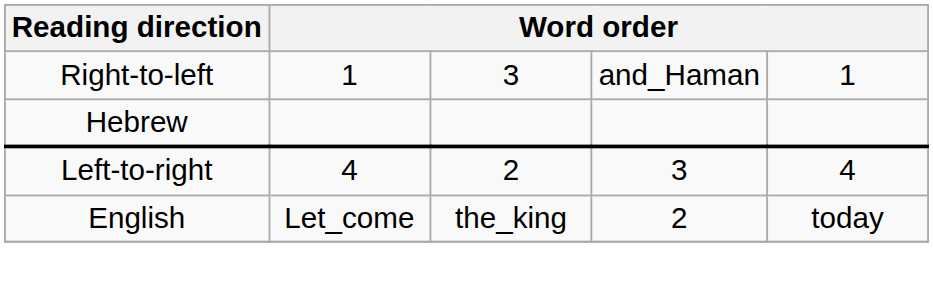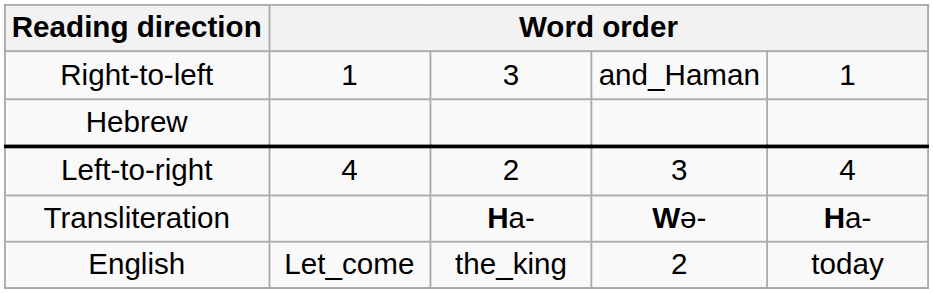+ row: Transliteration | Ha- | Wə- | Ha-
